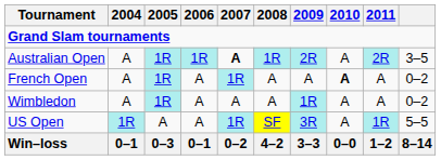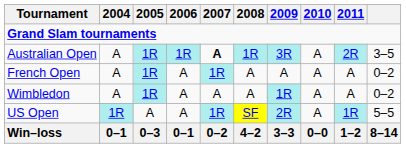Australian Open | 2009: 2R -> 3R
French Open | 2010: bold -> normal
US Open | 2009: 3R -> 2R
